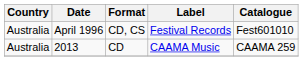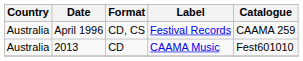April 1996 | Catalogue: Fest601010 -> CAAMA 259
2013 | Catalogue: CAAMA 259 -> Fest601010
